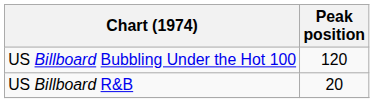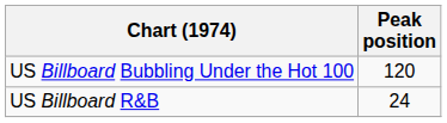US Billboard R&B | Peak position: 20 -> 24
